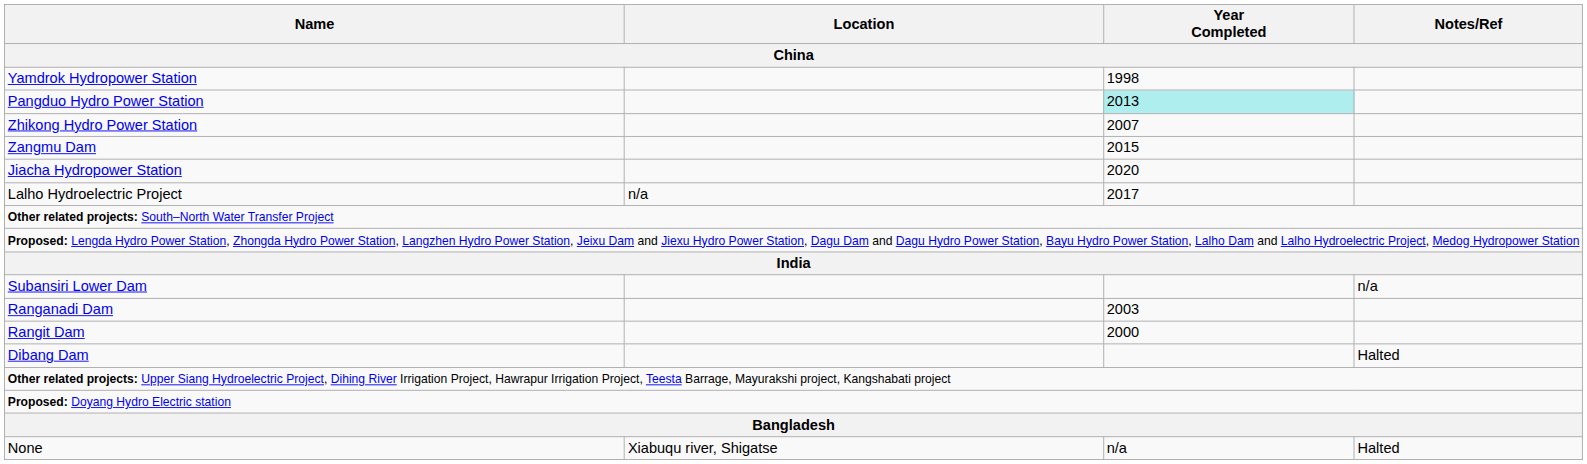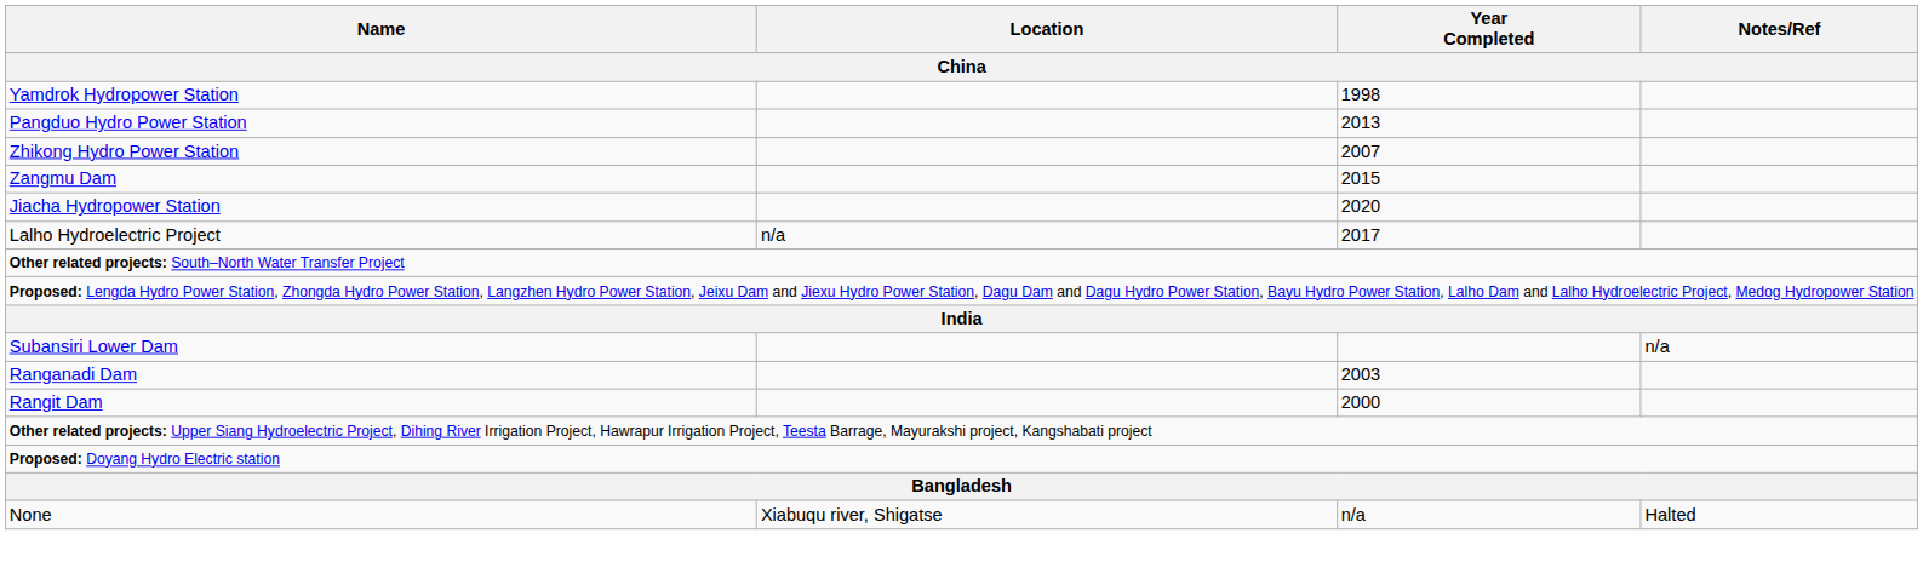Pangduo Hydro Power Station | Year Completed: paleturquoise background -> no background
- row: Dibang Dam | Halted
